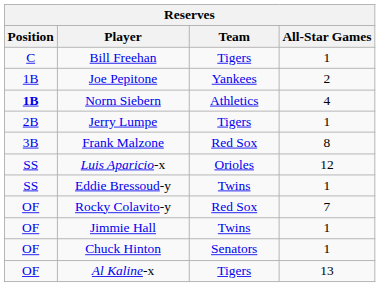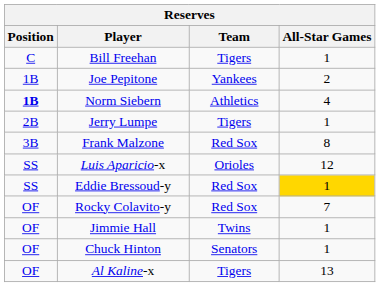Eddie Bressoud-y | Team: Twins -> Red Sox
Eddie Bressoud-y | All-Star Games: no background -> gold background
